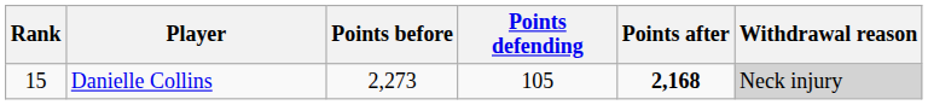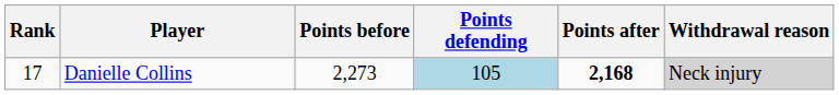Danielle Collins | Rank: 15 -> 17
Danielle Collins | Points defending: no background -> lightblue background
